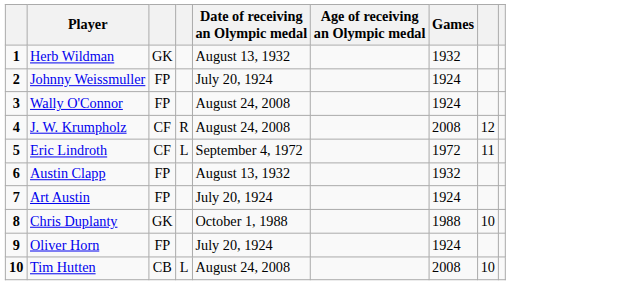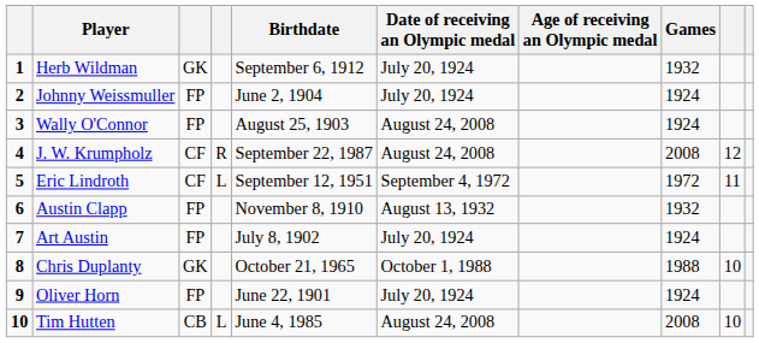+ column: Birthdate | September 6, 1912 | June 2, 1904 | August 25, 1903 | September 22, 1987 | September 12, 1951 | November 8, 1910 | July 8, 1902 | October 21, 1965 | June 22, 1901 | June 4, 1985
Herb Wildman | Date of receiving an Olympic medal: August 13, 1932 -> July 20, 1924
